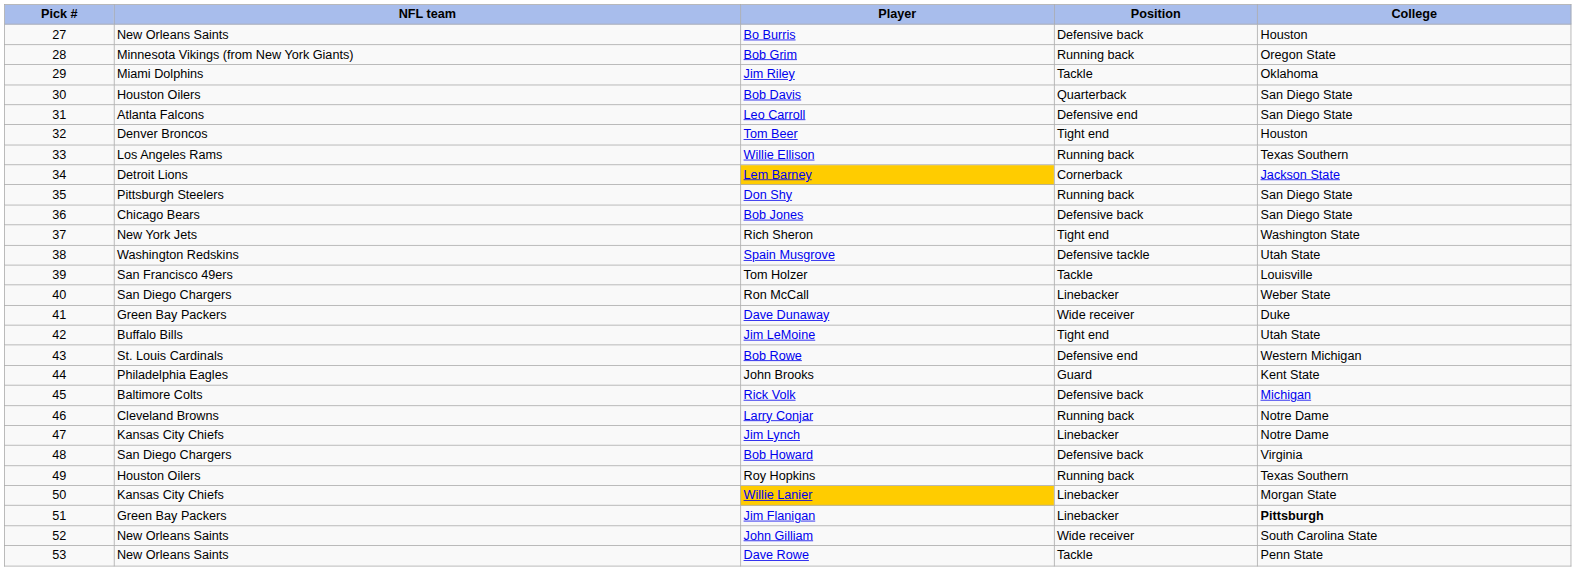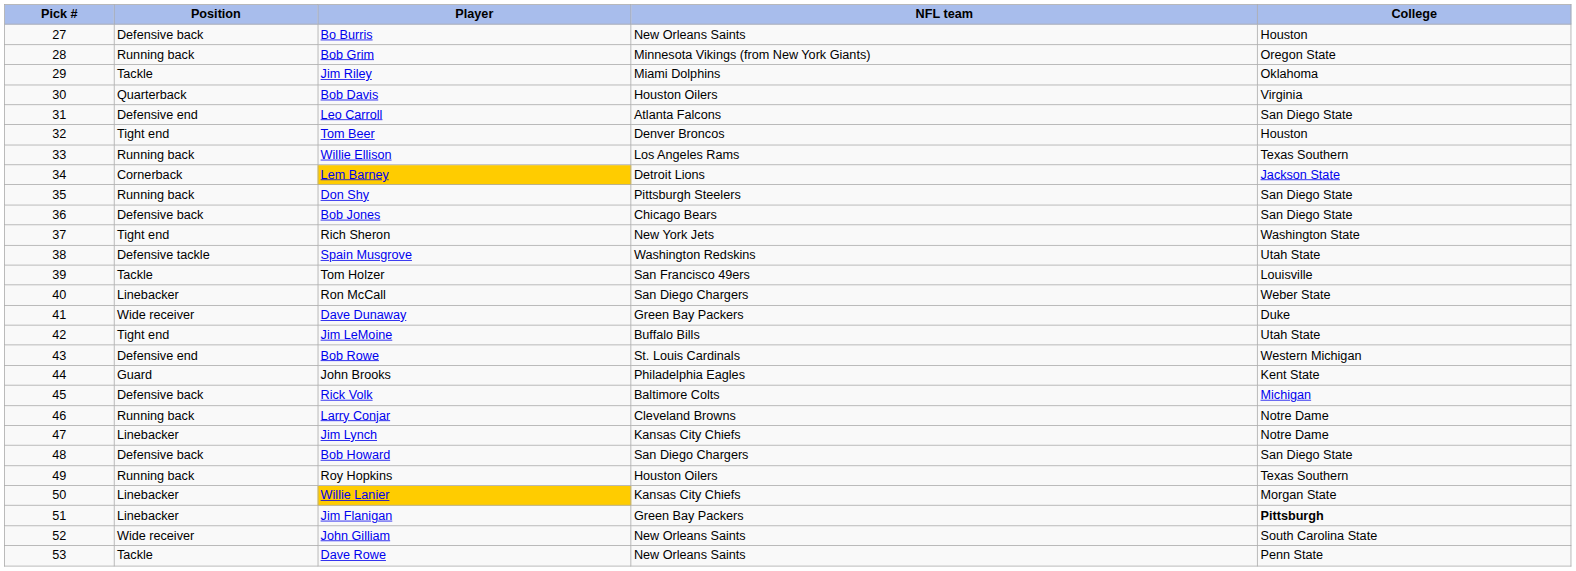columns swapped: NFL team <-> Position
Bob Davis | College: San Diego State -> Virginia
Bob Howard | College: Virginia -> San Diego State
